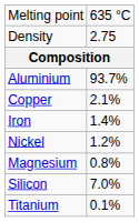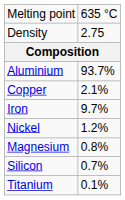Iron | column 2: 1.4% -> 9.7%
Silicon | column 2: 7.0% -> 0.7%
